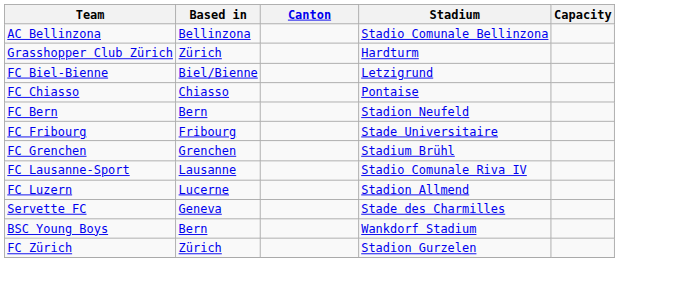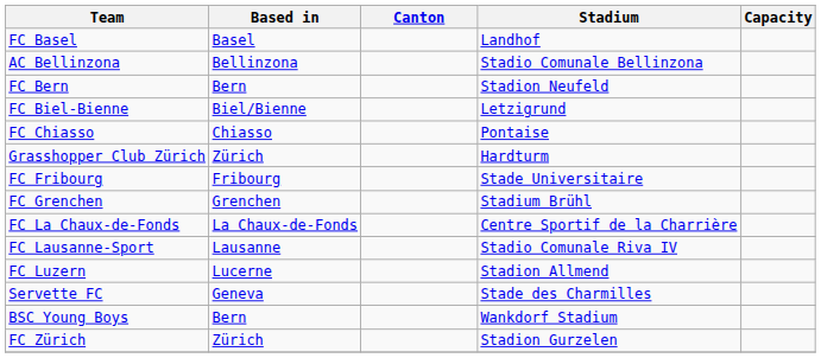+ row: FC Basel | Basel | Landhof
rows swapped: FC Bern <-> Grasshopper Club Zürich
+ row: FC La Chaux-de-Fonds | La Chaux-de-Fonds | Centre Sportif de la Charrière
